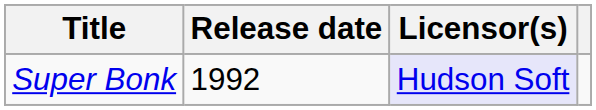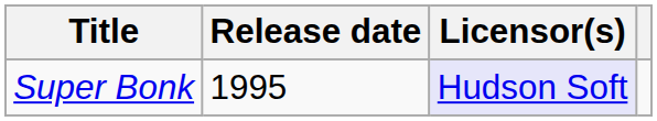Super Bonk | Release date: 1992 -> 1995
